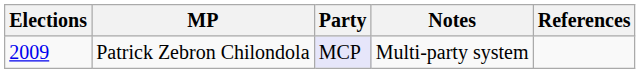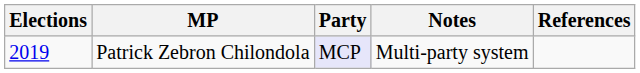Patrick Zebron Chilondola | Elections: 2009 -> 2019
